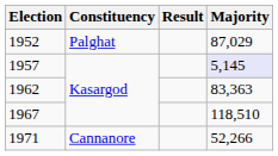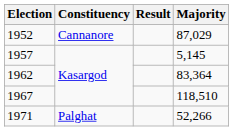1952 | Constituency: Palghat -> Cannanore
1957 | Majority: lavender background -> no background
1962 | Majority: 83,363 -> 83,364
1971 | Constituency: Cannanore -> Palghat
